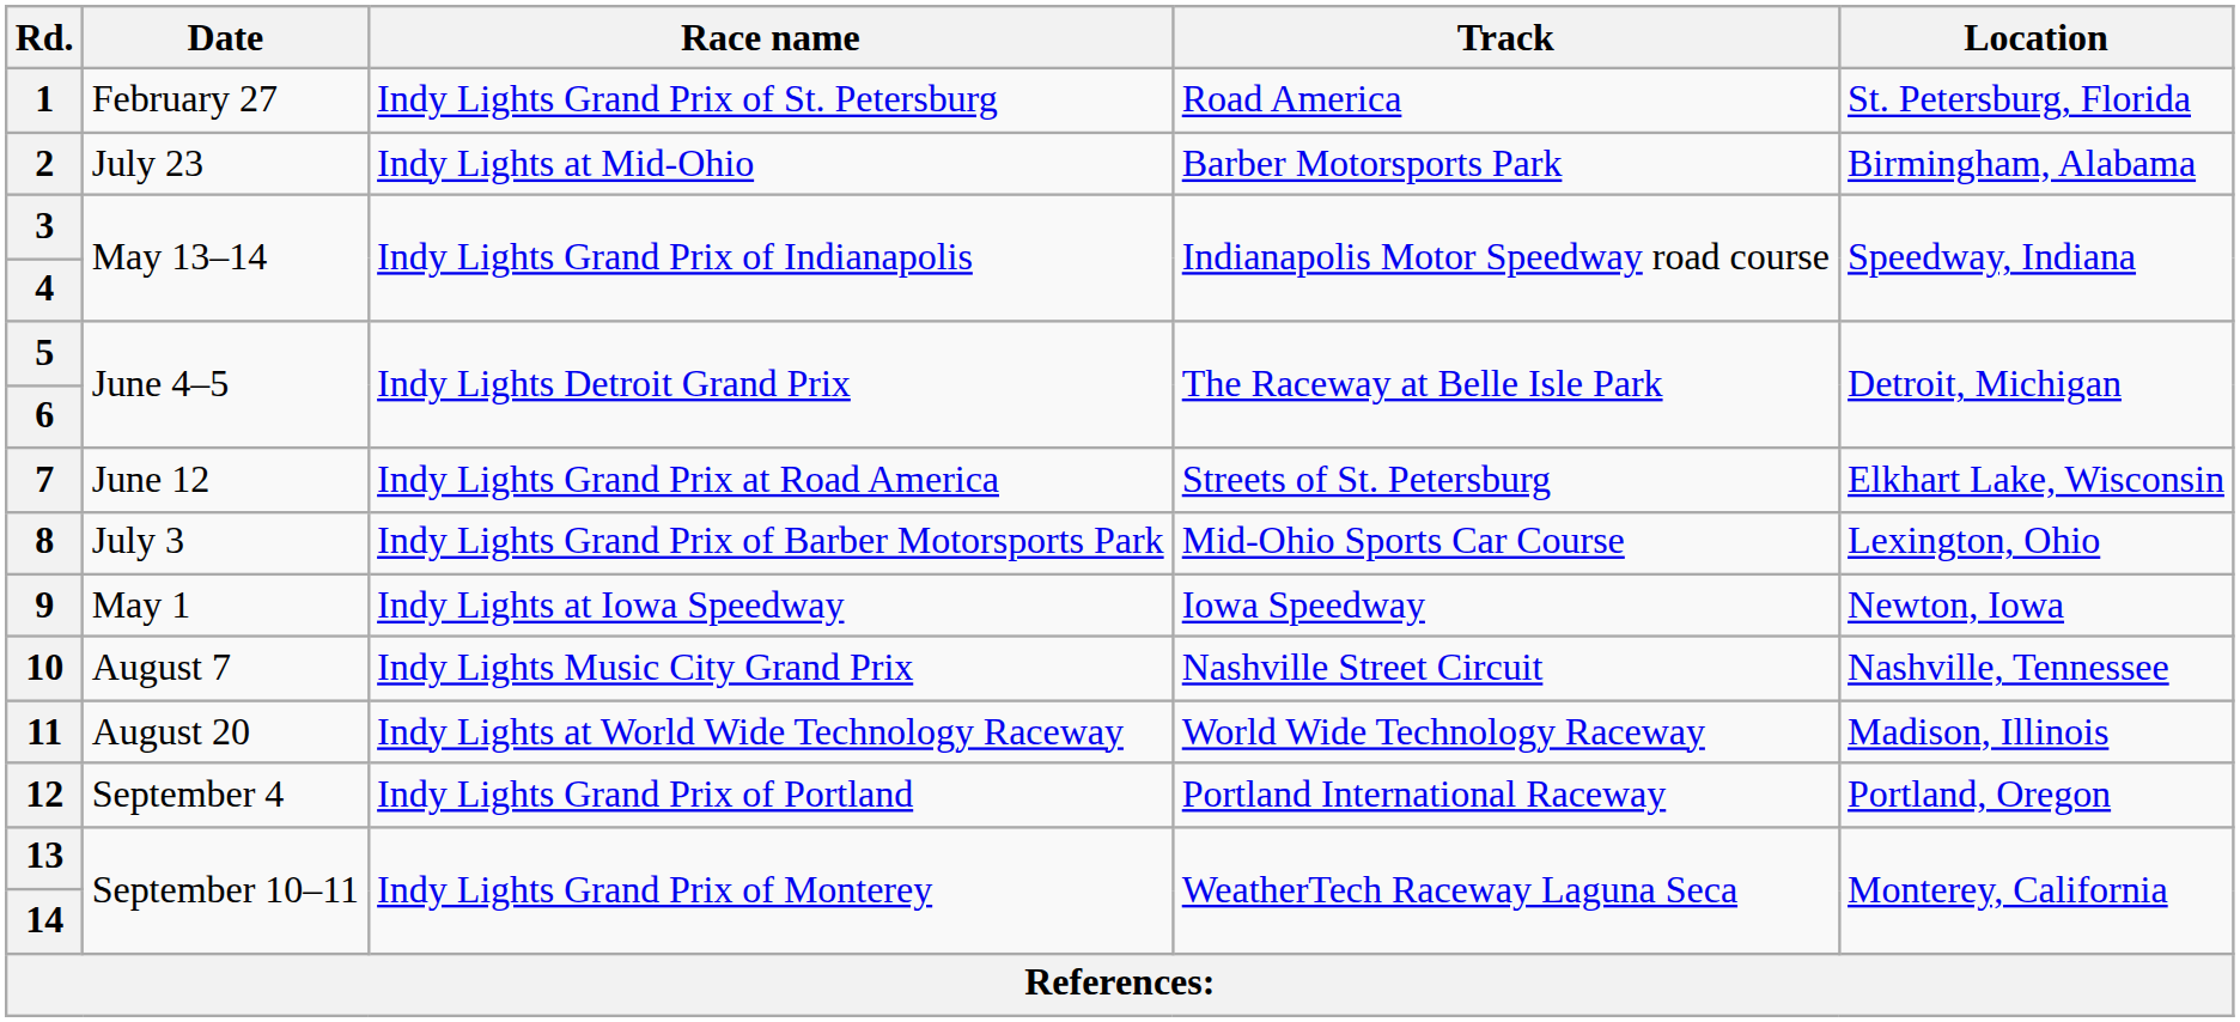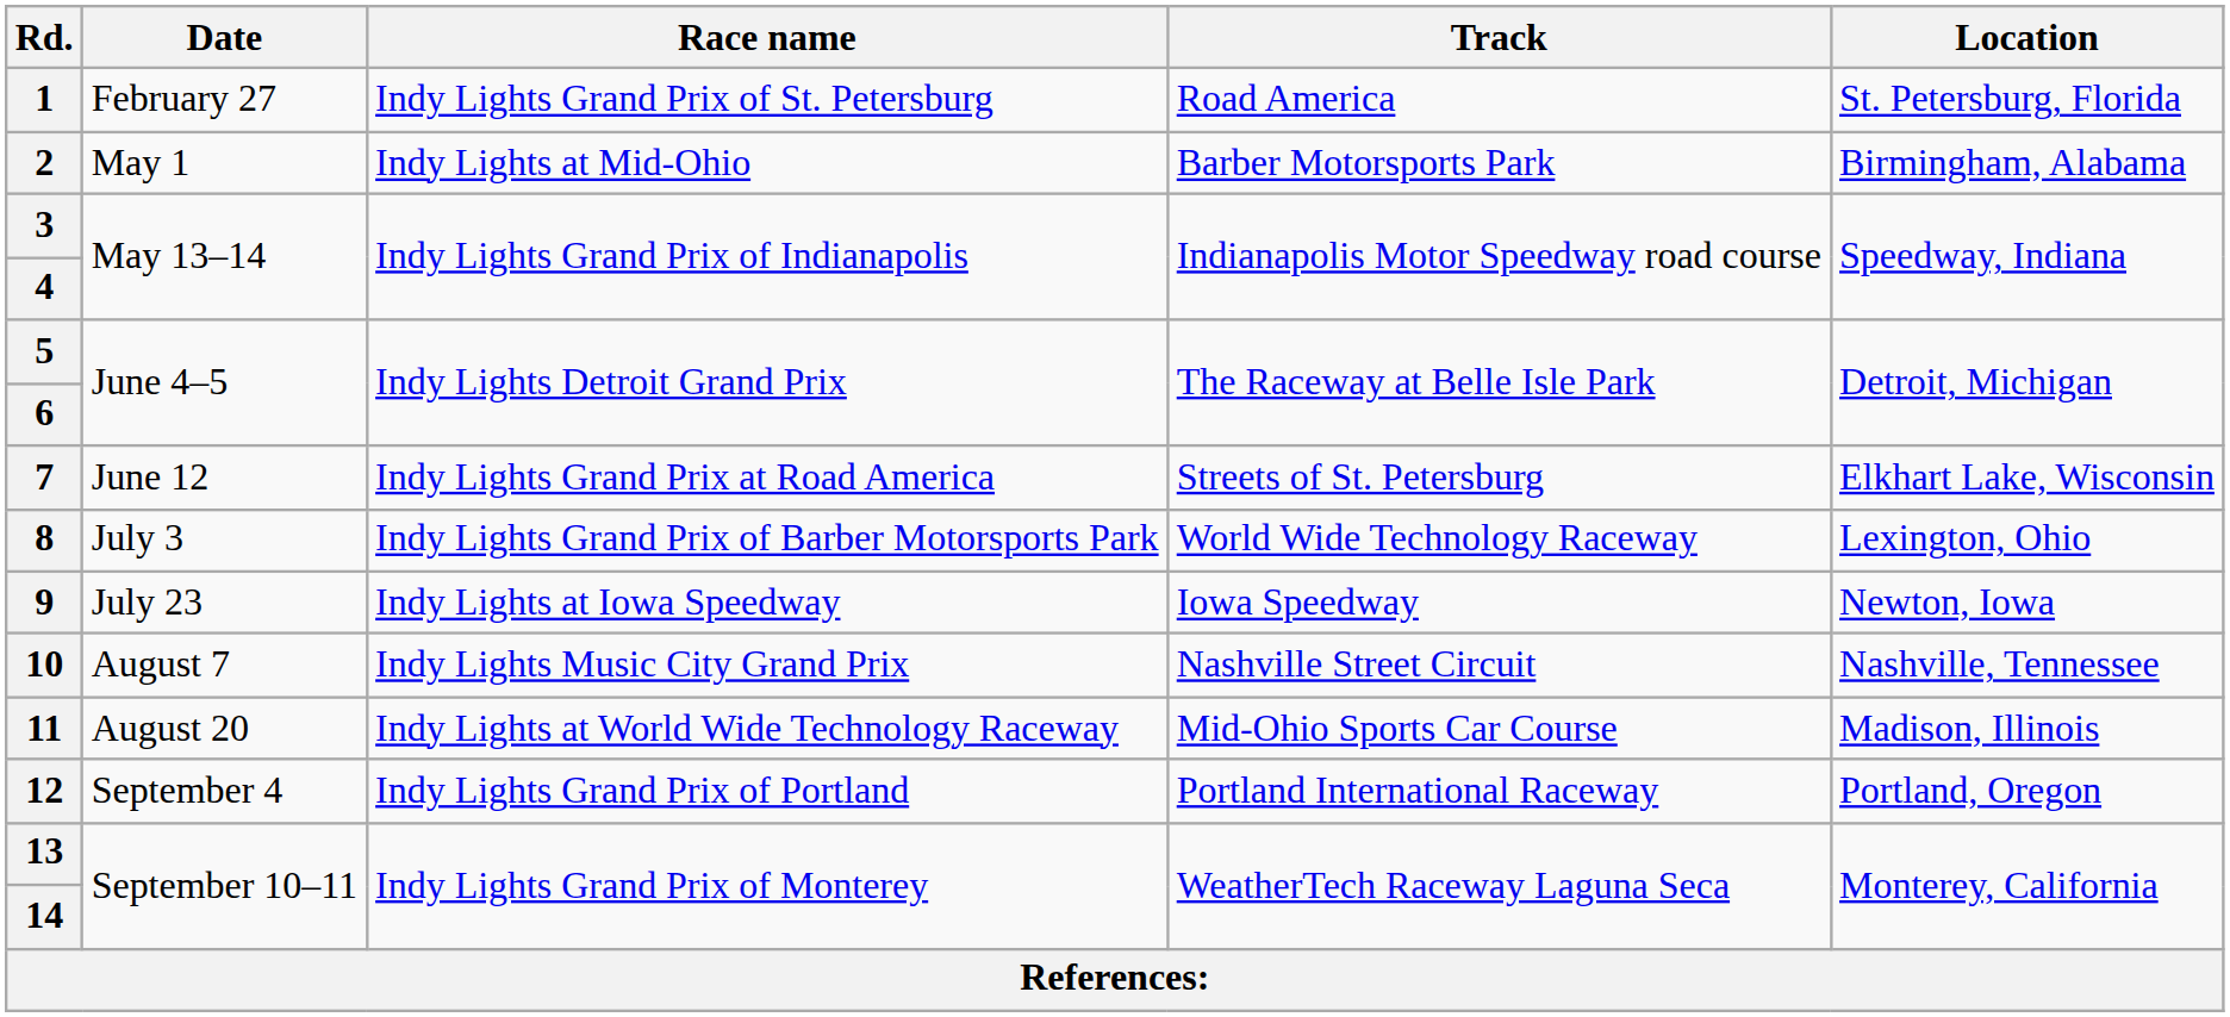2 | Date: July 23 -> May 1
8 | Track: Mid-Ohio Sports Car Course -> World Wide Technology Raceway
9 | Date: May 1 -> July 23
11 | Track: World Wide Technology Raceway -> Mid-Ohio Sports Car Course
